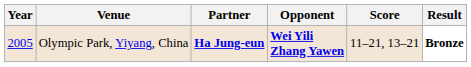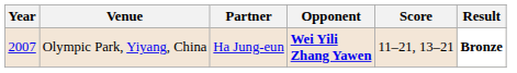Olympic Park, Yiyang, China | Year: 2005 -> 2007
Olympic Park, Yiyang, China | Partner: bold -> normal
